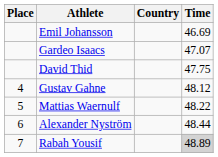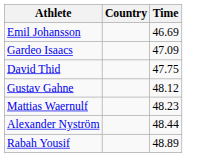- column: Place | 4 | 5 | 6 | 7
Gardeo Isaacs | Time: 47.07 -> 47.09
Mattias Waernulf | Time: 48.22 -> 48.23
Rabah Yousif | Time: lightgrey background -> no background
